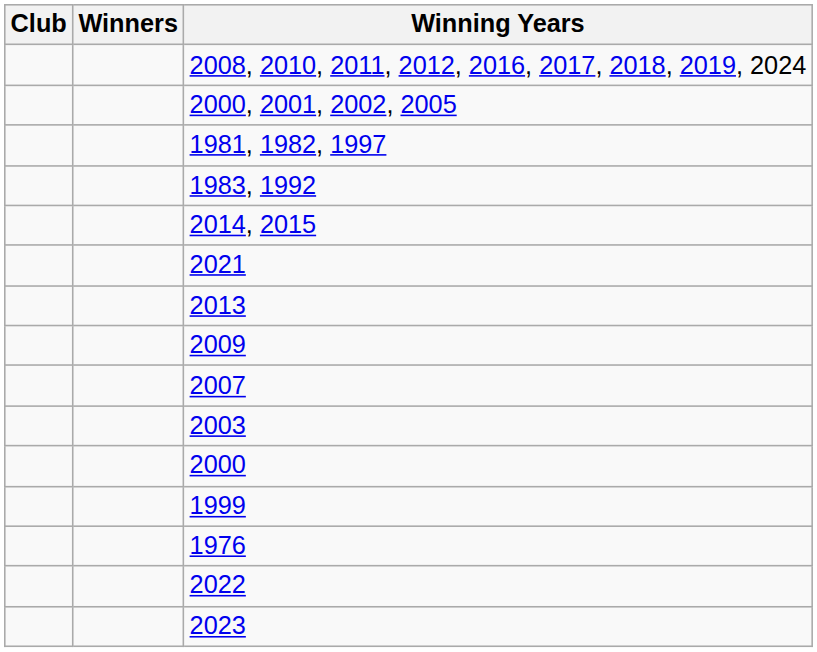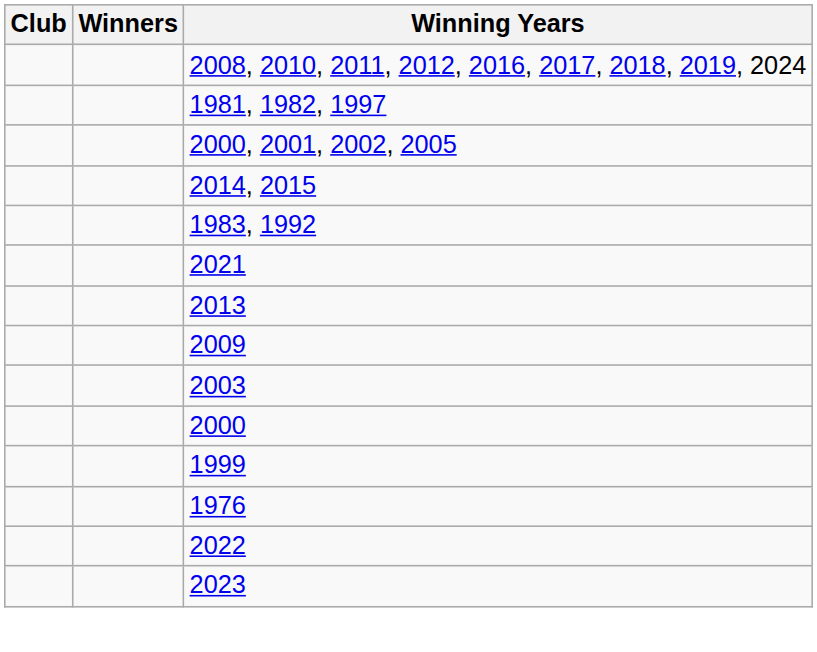rows swapped: 2000, 2001, 2002, 2005 <-> 1981, 1982, 1997
rows swapped: 1983, 1992 <-> 2014, 2015
- row: 2007
